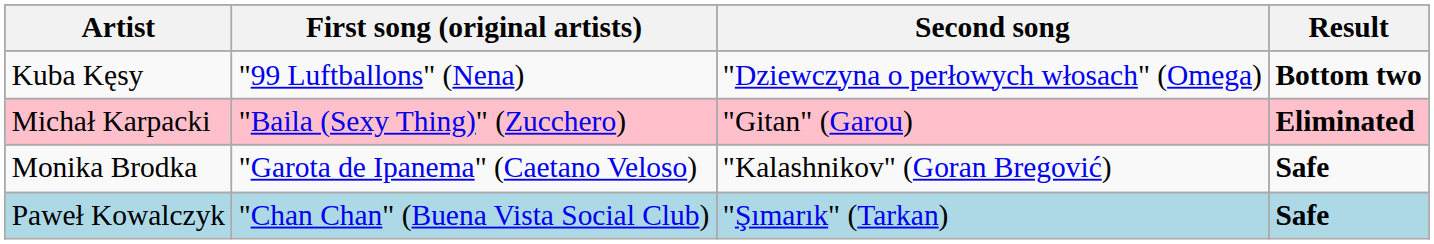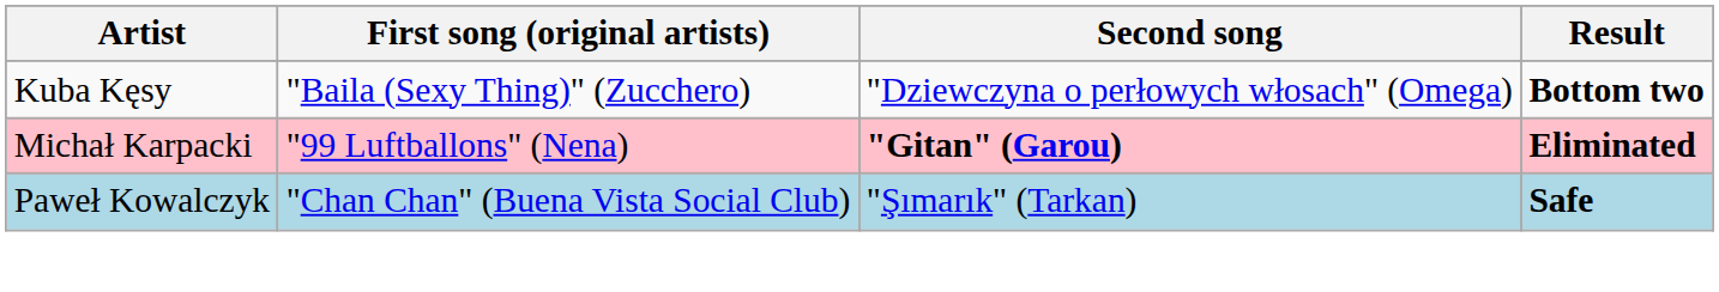Kuba Kęsy | First song (original artists): "99 Luftballons" (Nena) -> "Baila (Sexy Thing)" (Zucchero)
Michał Karpacki | First song (original artists): "Baila (Sexy Thing)" (Zucchero) -> "99 Luftballons" (Nena)
Michał Karpacki | Second song: normal -> bold
- row: Monika Brodka | "Garota de Ipanema" (Caetano Veloso) | "Kalashnikov" (Goran Bregović) | Safe
